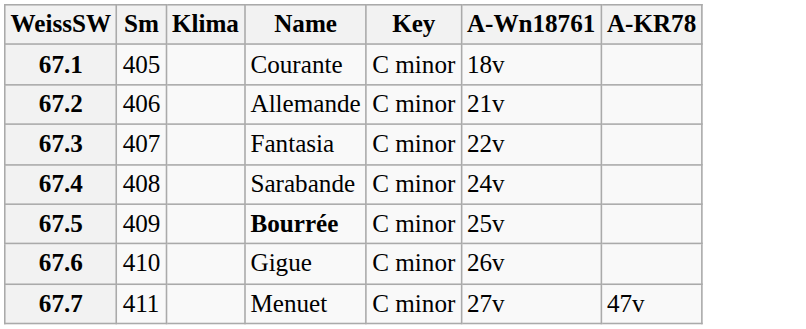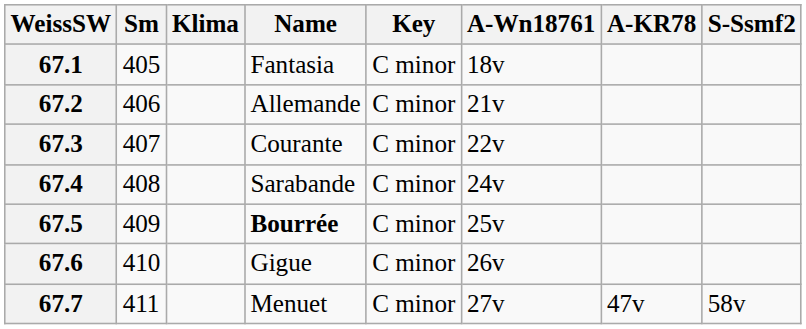+ column: S-Ssmf2 | 58v
67.1 | Name: Courante -> Fantasia
67.3 | Name: Fantasia -> Courante
